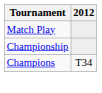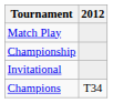+ row: Invitational
